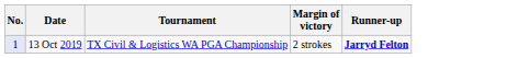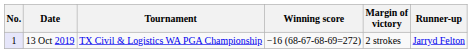+ column: Winning score | −16 (68-67-68-69=272)
13 Oct 2019 | Runner-up: bold -> normal
